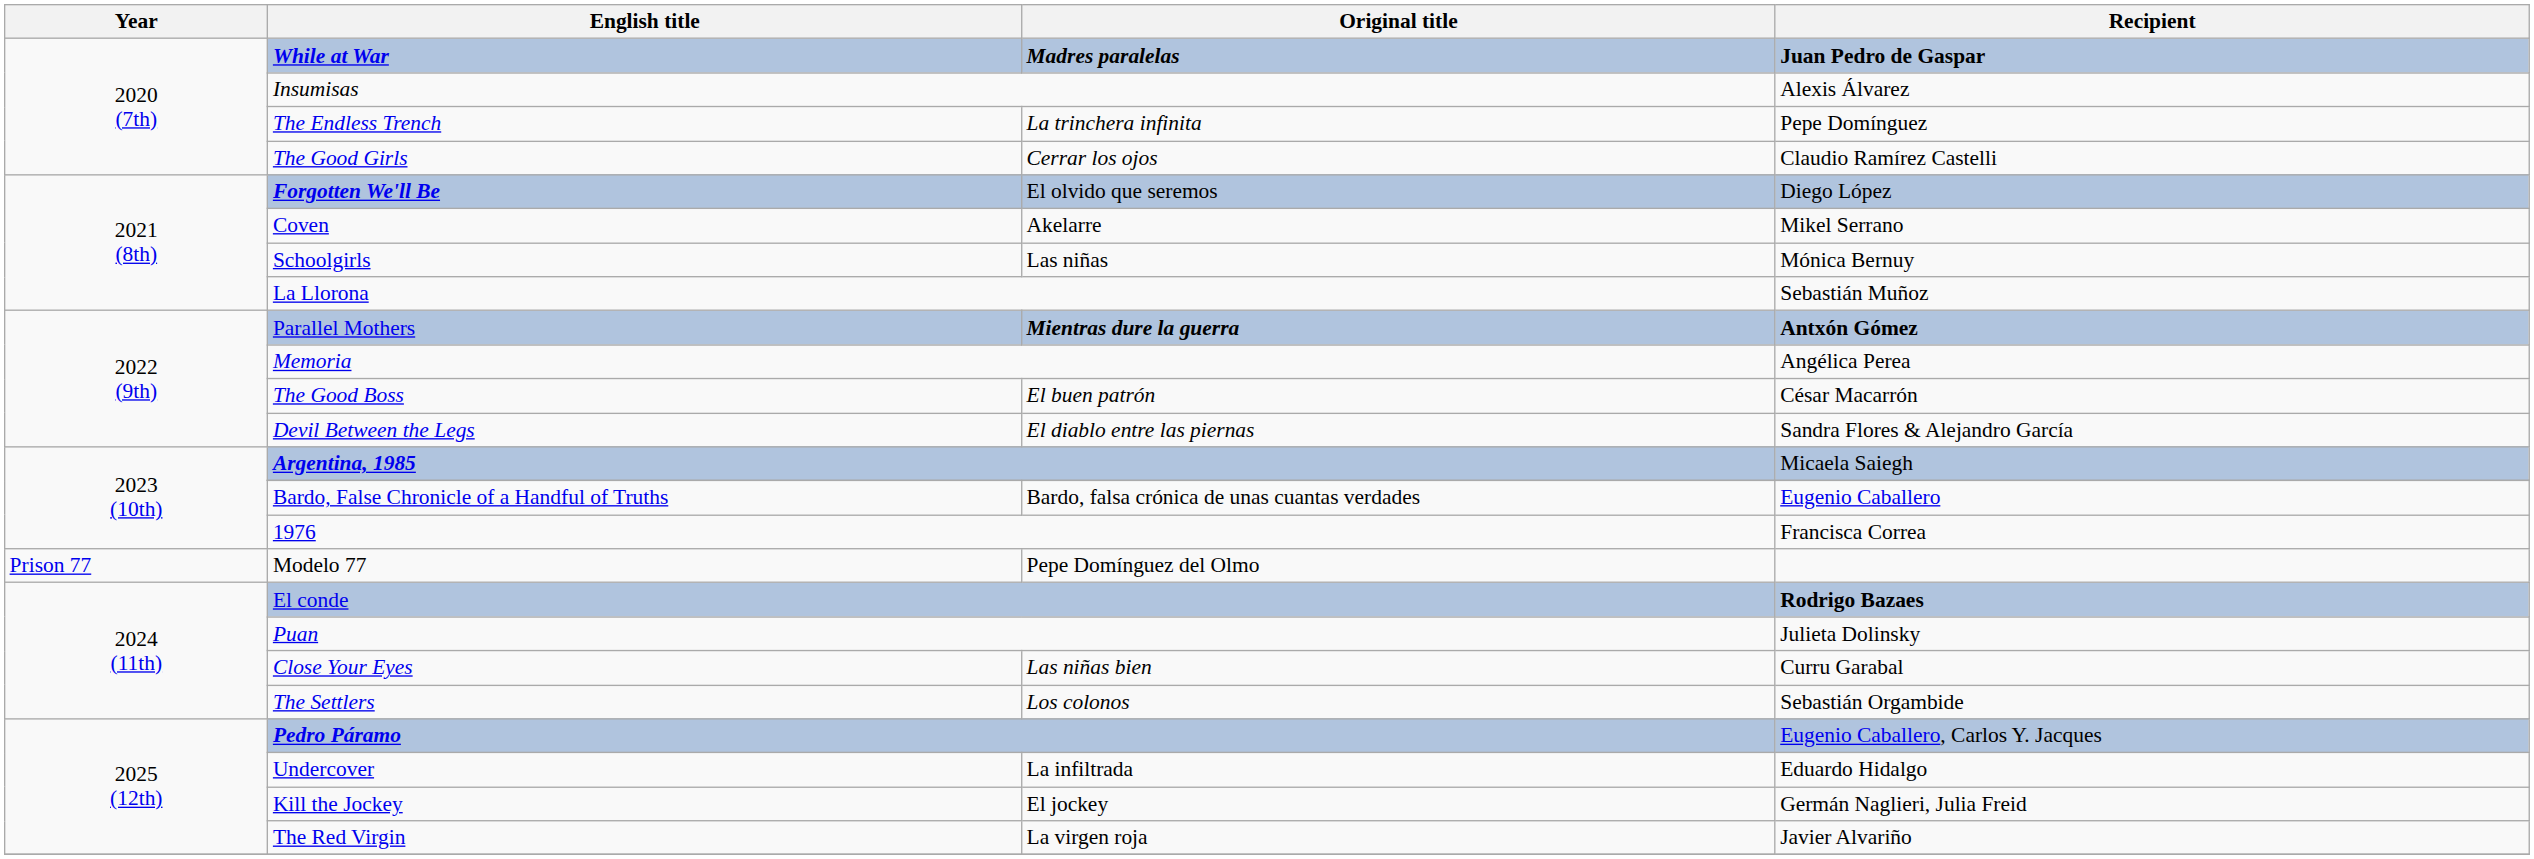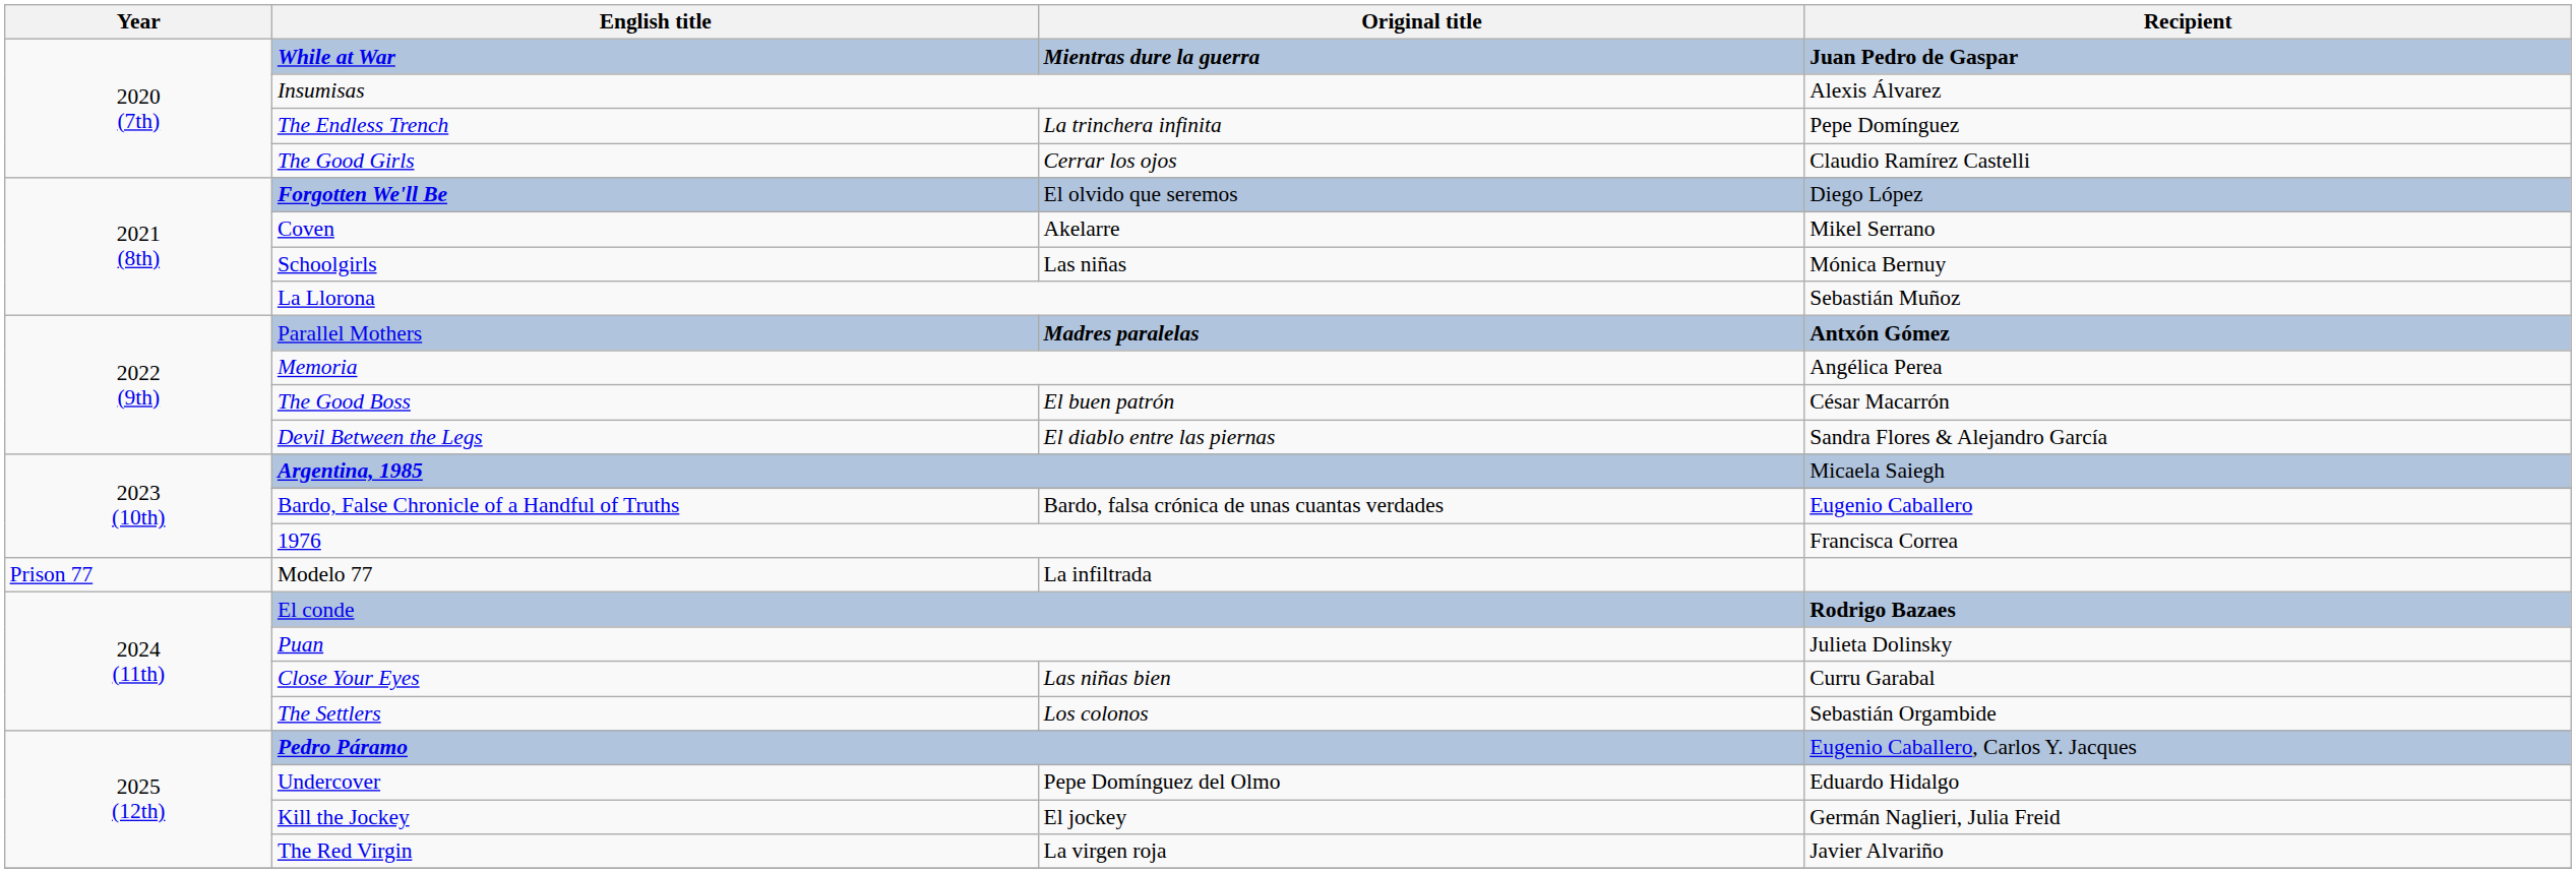While at War | Original title: Madres paralelas -> Mientras dure la guerra
Parallel Mothers | Original title: Mientras dure la guerra -> Madres paralelas
Modelo 77 | Original title: Pepe Domínguez del Olmo -> La infiltrada
Undercover | Original title: La infiltrada -> Pepe Domínguez del Olmo
